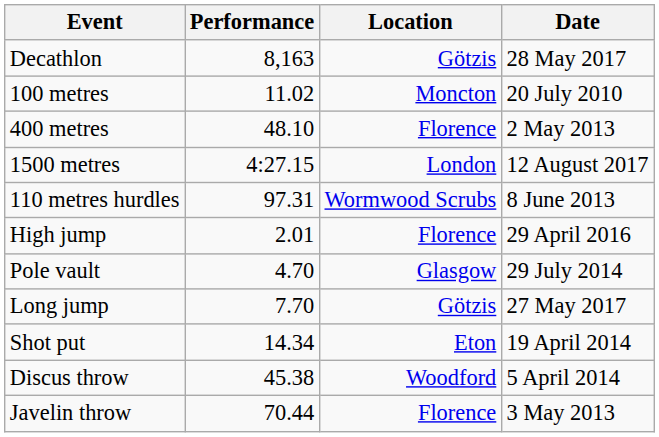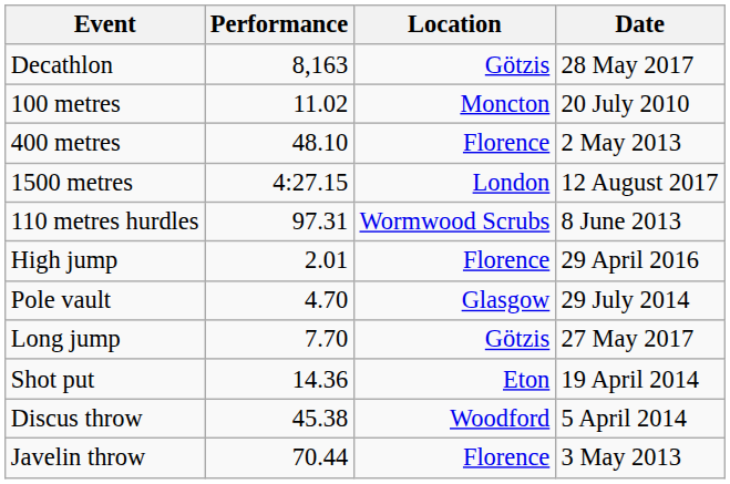Shot put | Performance: 14.34 -> 14.36
